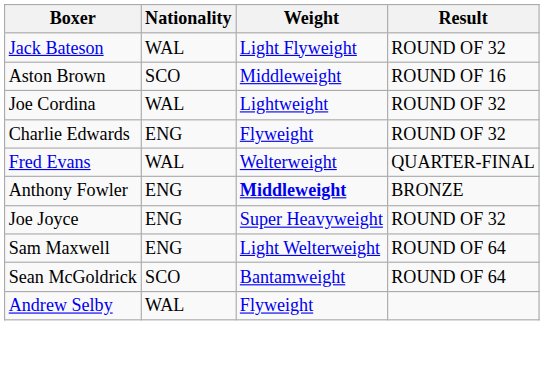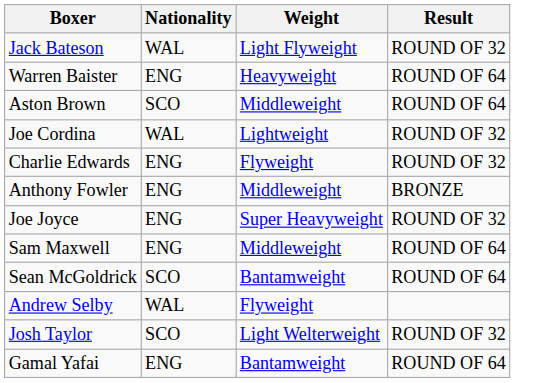+ row: Warren Baister | ENG | Heavyweight | ROUND OF 64
Aston Brown | Result: ROUND OF 16 -> ROUND OF 64
- row: Fred Evans | WAL | Welterweight | QUARTER-FINAL
Anthony Fowler | Weight: bold -> normal
Sam Maxwell | Weight: Light Welterweight -> Middleweight
+ row: Josh Taylor | SCO | Light Welterweight | ROUND OF 32
+ row: Gamal Yafai | ENG | Bantamweight | ROUND OF 64
